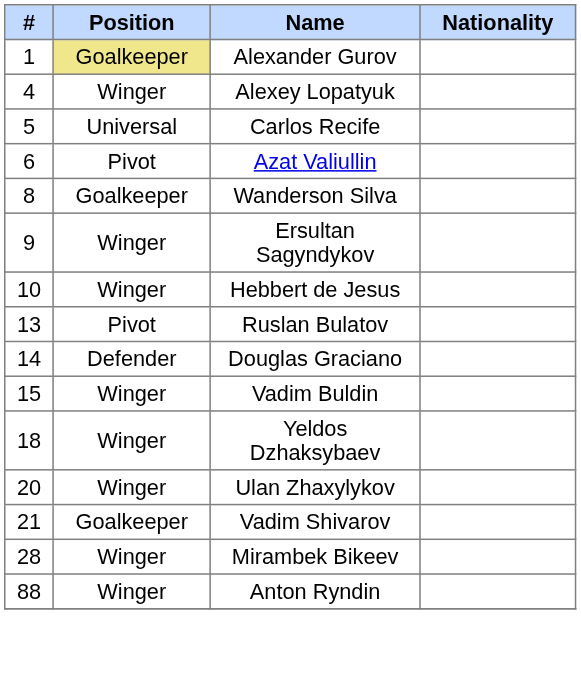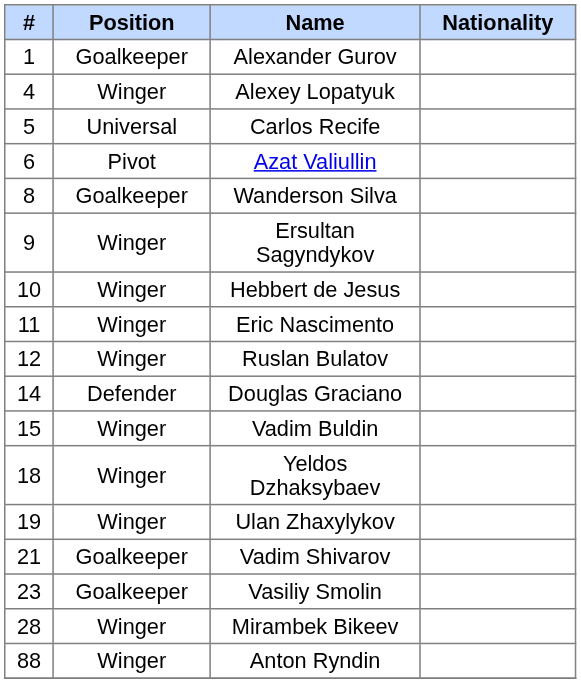Alexander Gurov | Position: khaki background -> no background
+ row: 11 | Winger | Eric Nascimento
Ruslan Bulatov | #: 13 -> 12
Ruslan Bulatov | Position: Pivot -> Winger
Ulan Zhaxylykov | #: 20 -> 19
+ row: 23 | Goalkeeper | Vasiliy Smolin
